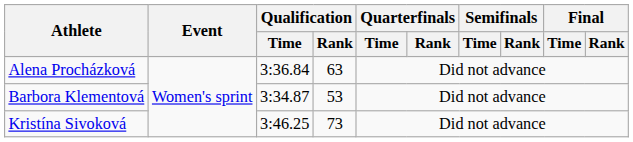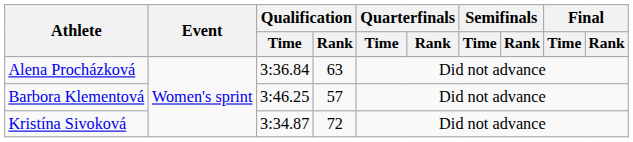Barbora Klementová | Qualification / Time: 3:34.87 -> 3:46.25
Barbora Klementová | Qualification / Rank: 53 -> 57
Kristína Sivoková | Qualification / Time: 3:46.25 -> 3:34.87
Kristína Sivoková | Qualification / Rank: 73 -> 72
